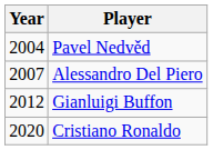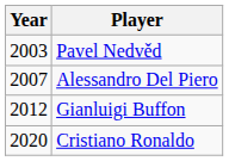Pavel Nedvěd | Year: 2004 -> 2003
